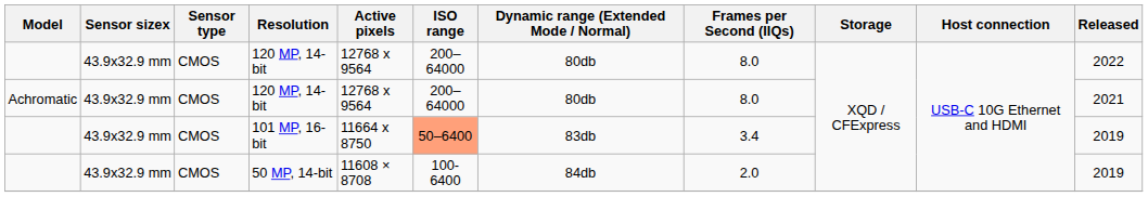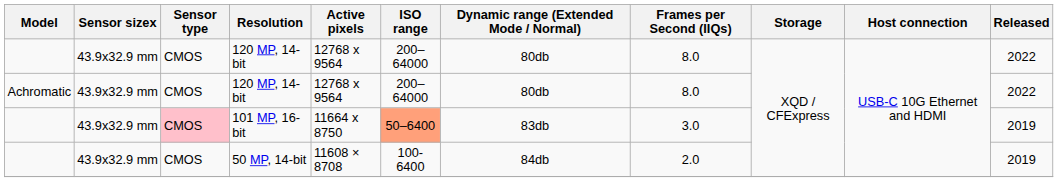Achromatic / 120 MP, 14-bit | Released: 2021 -> 2022
101 MP, 16-bit | Sensor type: no background -> pink background
101 MP, 16-bit | Frames per Second (IIQs): 3.4 -> 3.0
